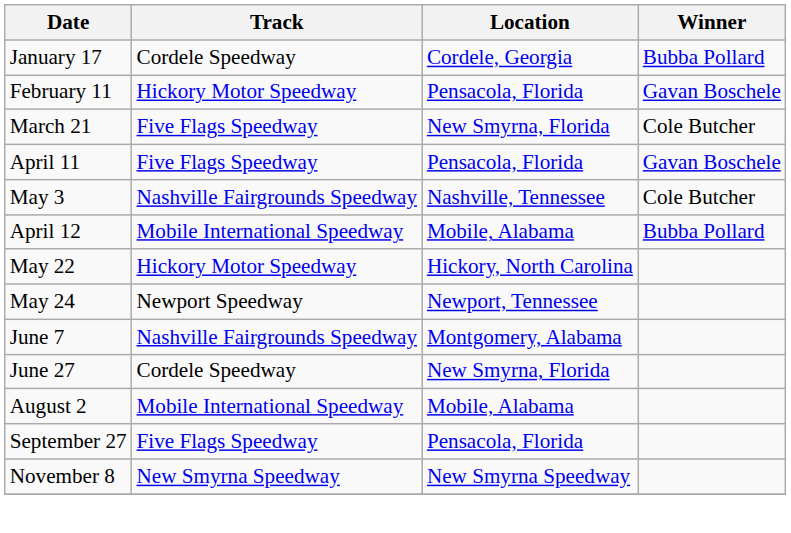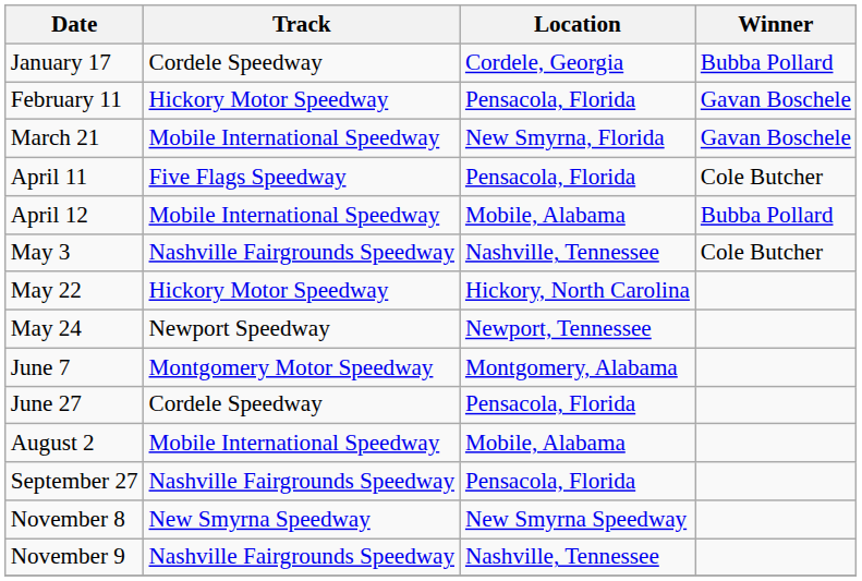March 21 | Track: Five Flags Speedway -> Mobile International Speedway
March 21 | Winner: Cole Butcher -> Gavan Boschele
April 11 | Winner: Gavan Boschele -> Cole Butcher
rows swapped: April 12 <-> May 3
June 7 | Track: Nashville Fairgrounds Speedway -> Montgomery Motor Speedway
June 27 | Location: New Smyrna, Florida -> Pensacola, Florida
September 27 | Track: Five Flags Speedway -> Nashville Fairgrounds Speedway
+ row: November 9 | Nashville Fairgrounds Speedway | Nashville, Tennessee
